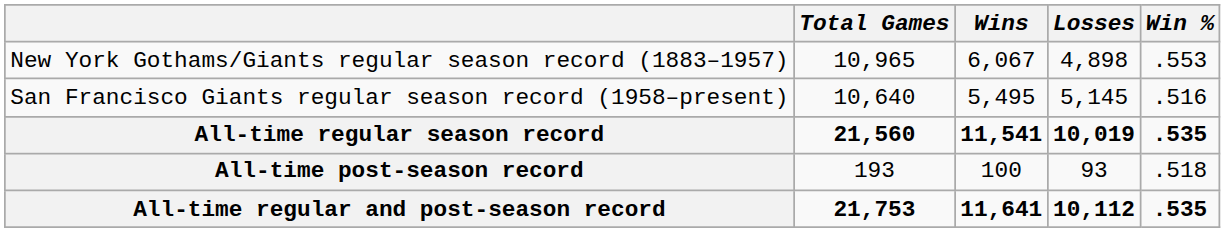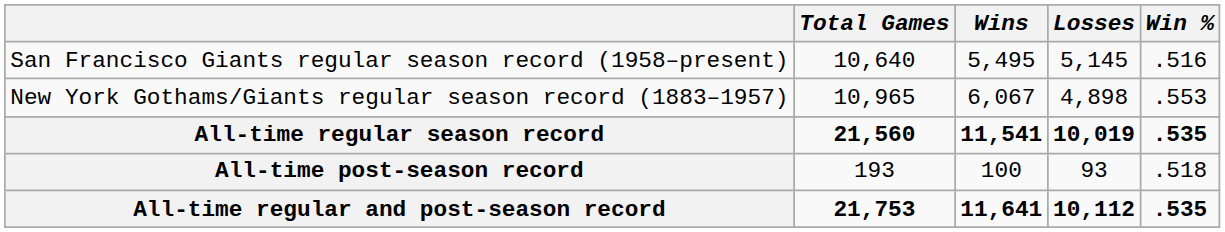rows swapped: New York Gothams/Giants regular season record (1883–1957) <-> San Francisco Giants regular season record (1958–present)
